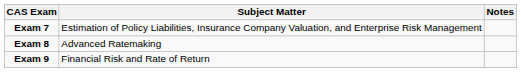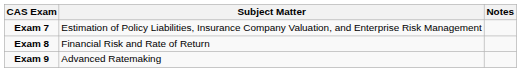Exam 8 | Subject Matter: Advanced Ratemaking -> Financial Risk and Rate of Return
Exam 9 | Subject Matter: Financial Risk and Rate of Return -> Advanced Ratemaking
